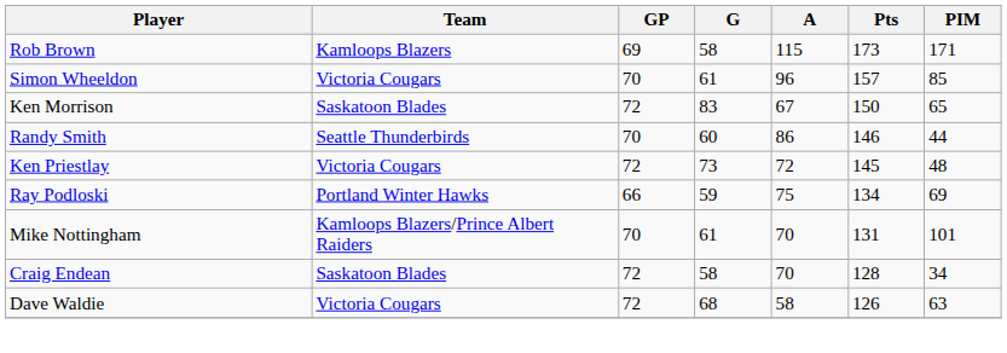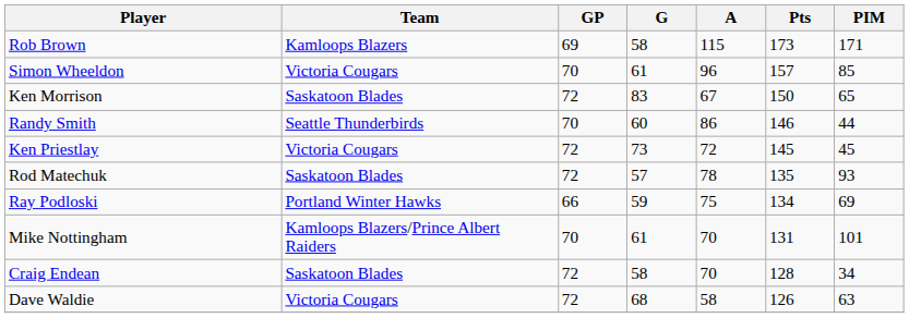Ken Priestlay | PIM: 48 -> 45
+ row: Rod Matechuk | Saskatoon Blades | 72 | 57 | 78 | 135 | 93
